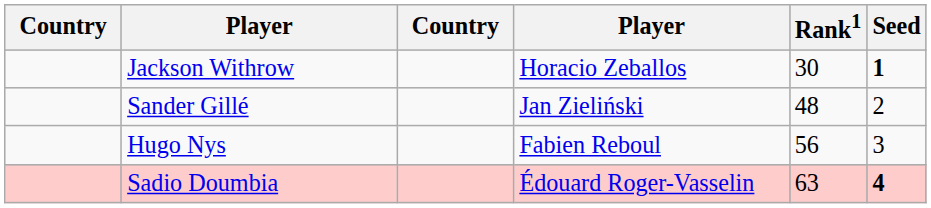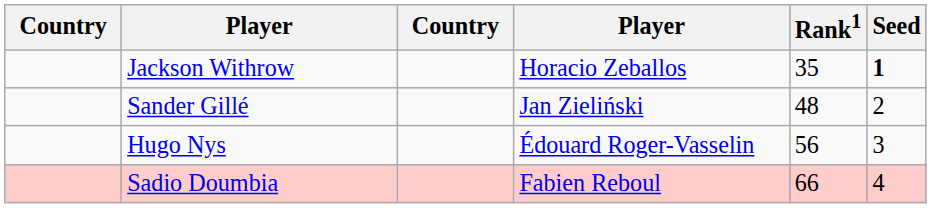Jackson Withrow | Rank1: 30 -> 35
Hugo Nys | column 4: Fabien Reboul -> Édouard Roger-Vasselin
Sadio Doumbia | column 4: Édouard Roger-Vasselin -> Fabien Reboul
Sadio Doumbia | Rank1: 63 -> 66
Sadio Doumbia | Seed: bold -> normal
